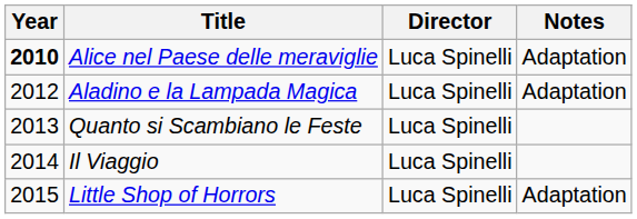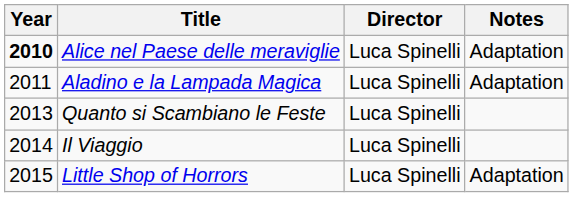Aladino e la Lampada Magica | Year: 2012 -> 2011
